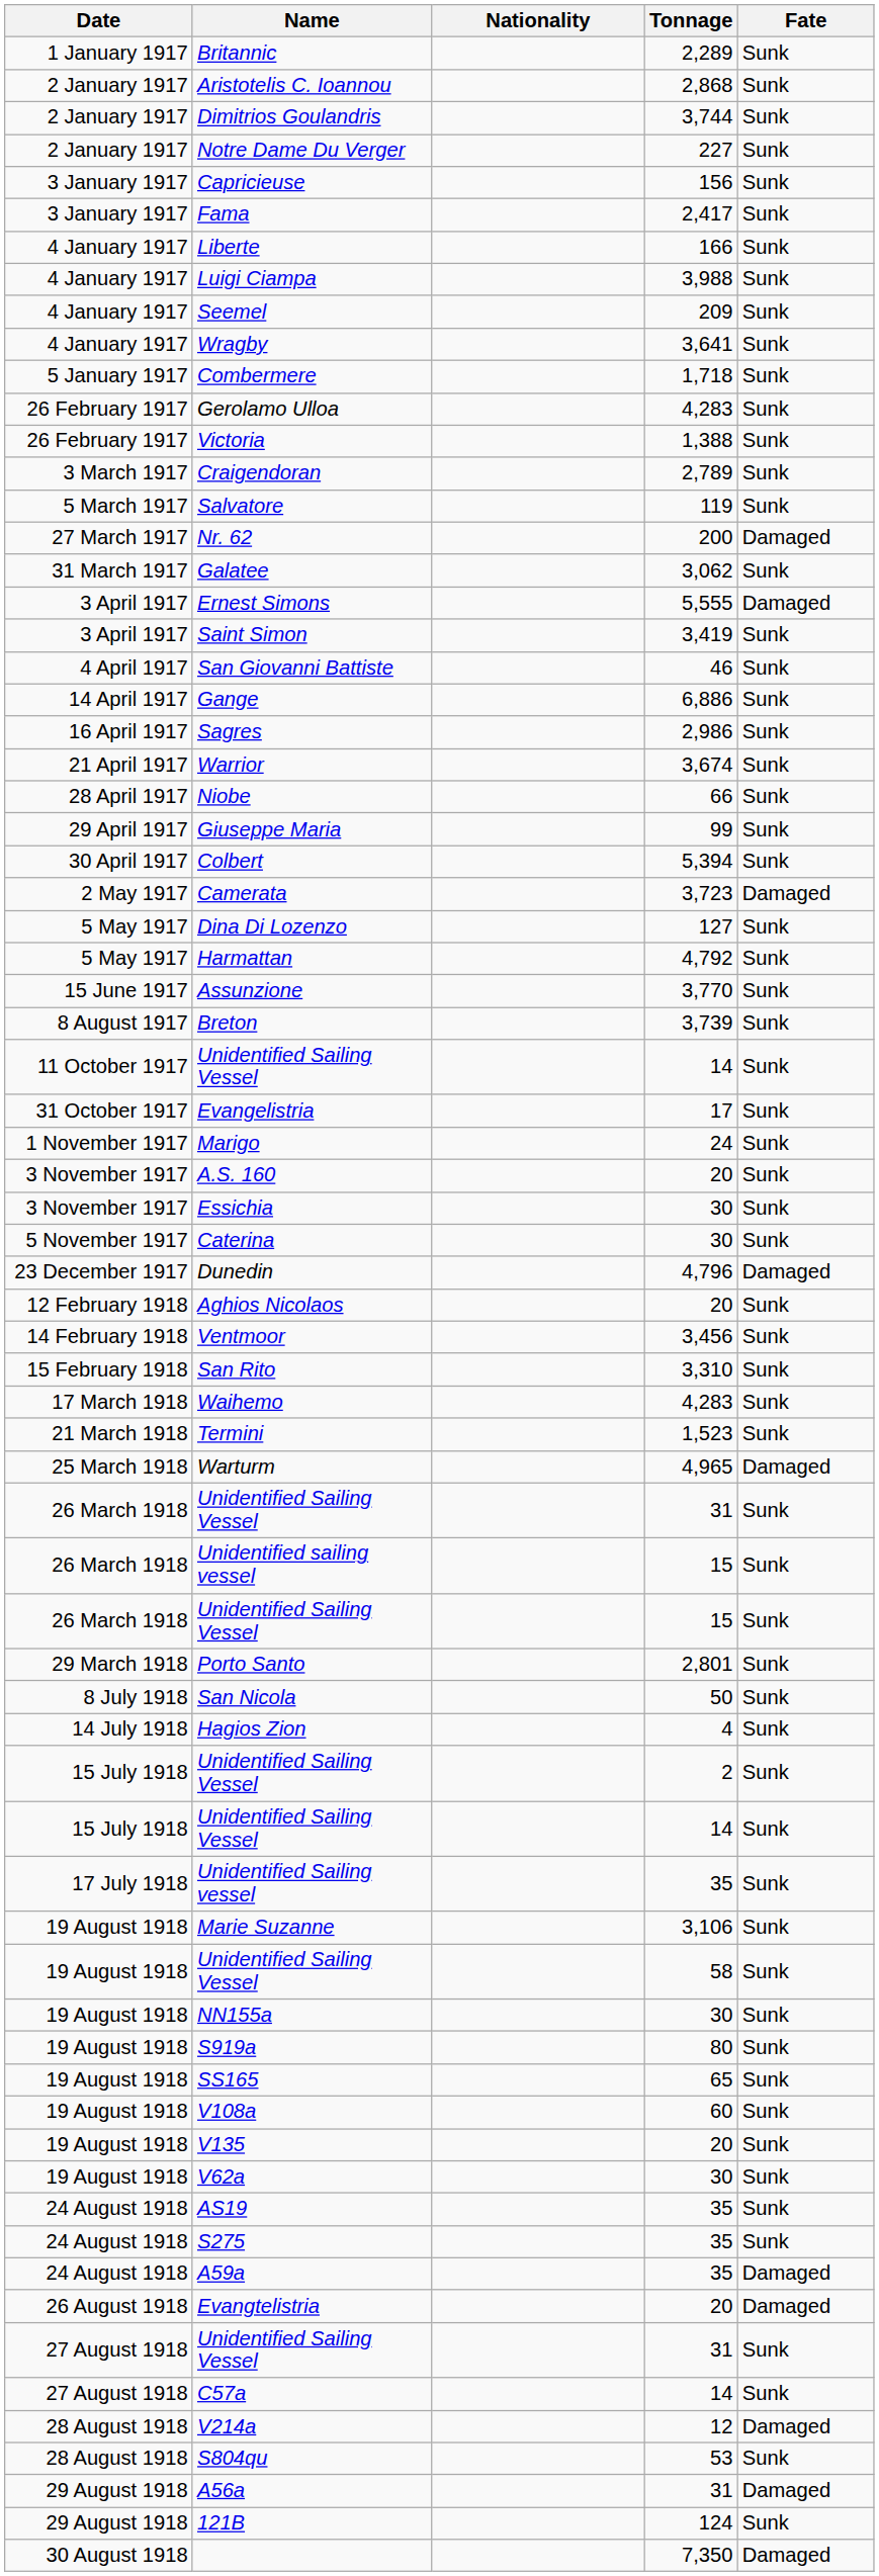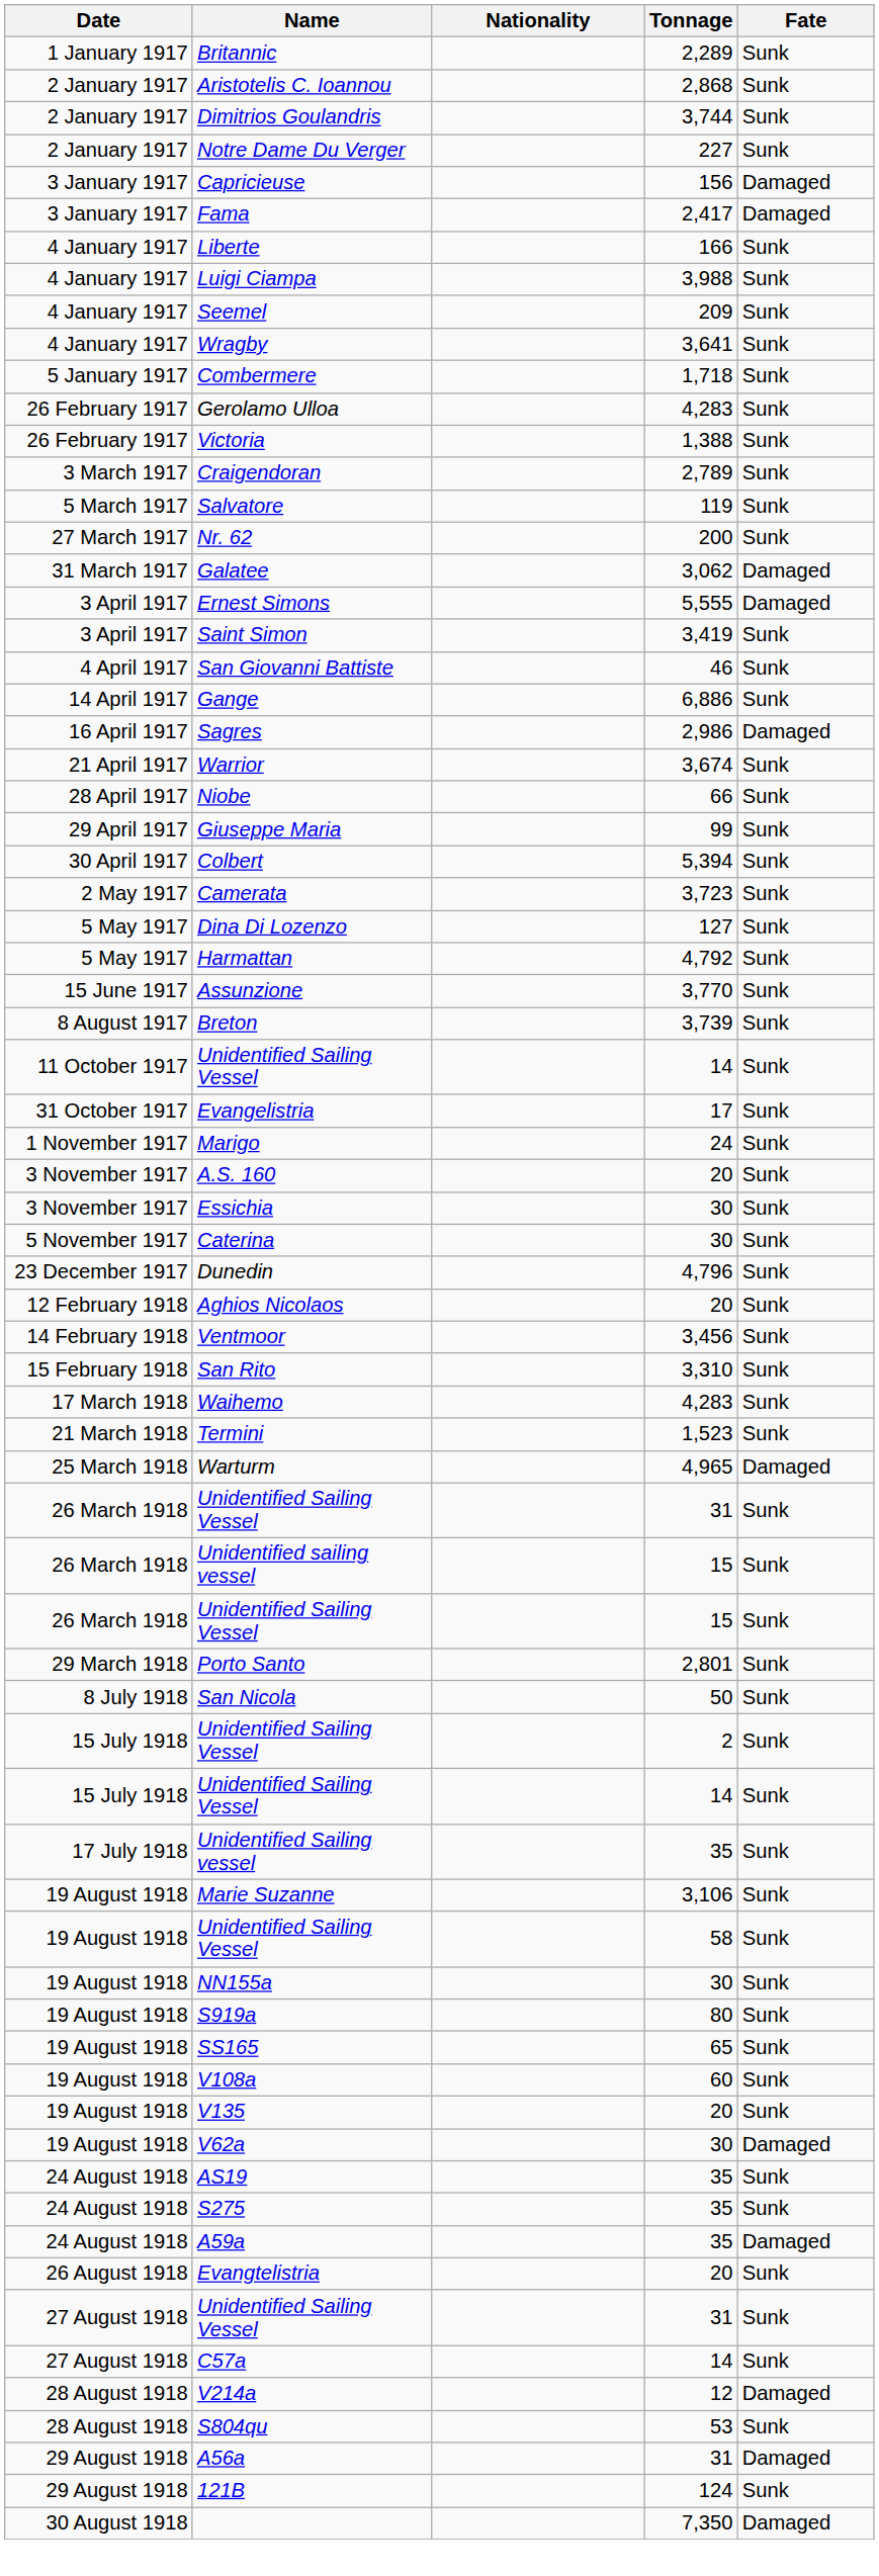Capricieuse | Fate: Sunk -> Damaged
Fama | Fate: Sunk -> Damaged
Nr. 62 | Fate: Damaged -> Sunk
Galatee | Fate: Sunk -> Damaged
Sagres | Fate: Sunk -> Damaged
Camerata | Fate: Damaged -> Sunk
Dunedin | Fate: Damaged -> Sunk
- row: 14 July 1918 | Hagios Zion | 4 | Sunk
V62a | Fate: Sunk -> Damaged
Evangtelistria | Fate: Damaged -> Sunk
